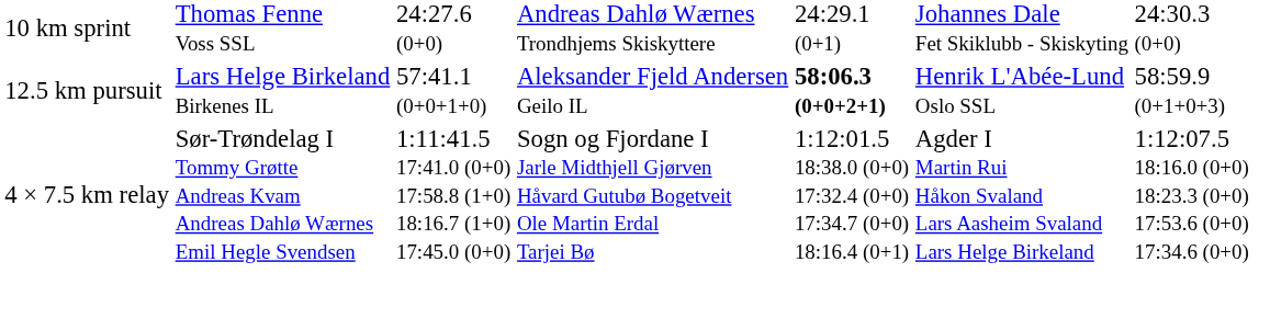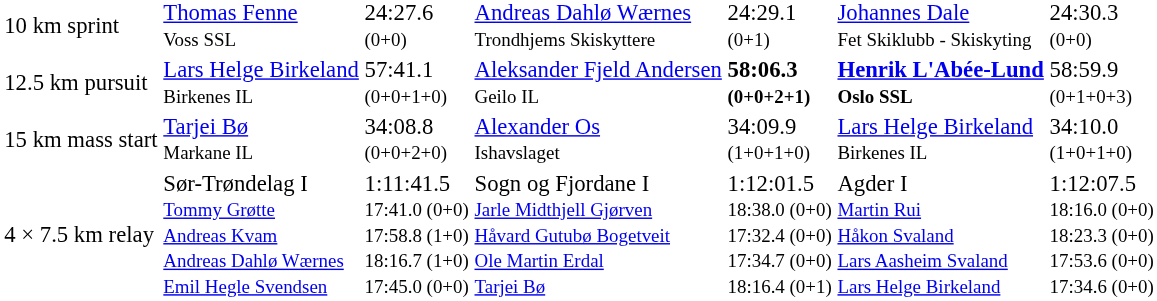12.5 km pursuit | column 6: normal -> bold
+ row: 15 km mass start | Tarjei Bø Markane IL | 34:08.8 (0+0+2+0) | Alexander Os Ishavslaget | 34:09.9 (1+0+1+0) | Lars Helge Birkeland Birkenes IL | 34:10.0 (1+0+1+0)
